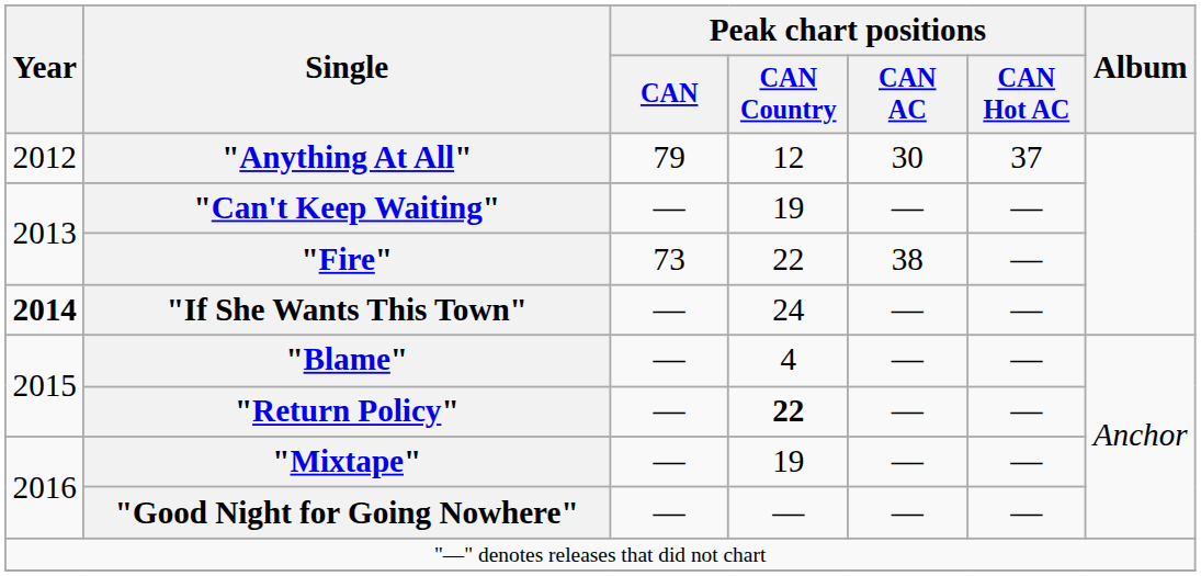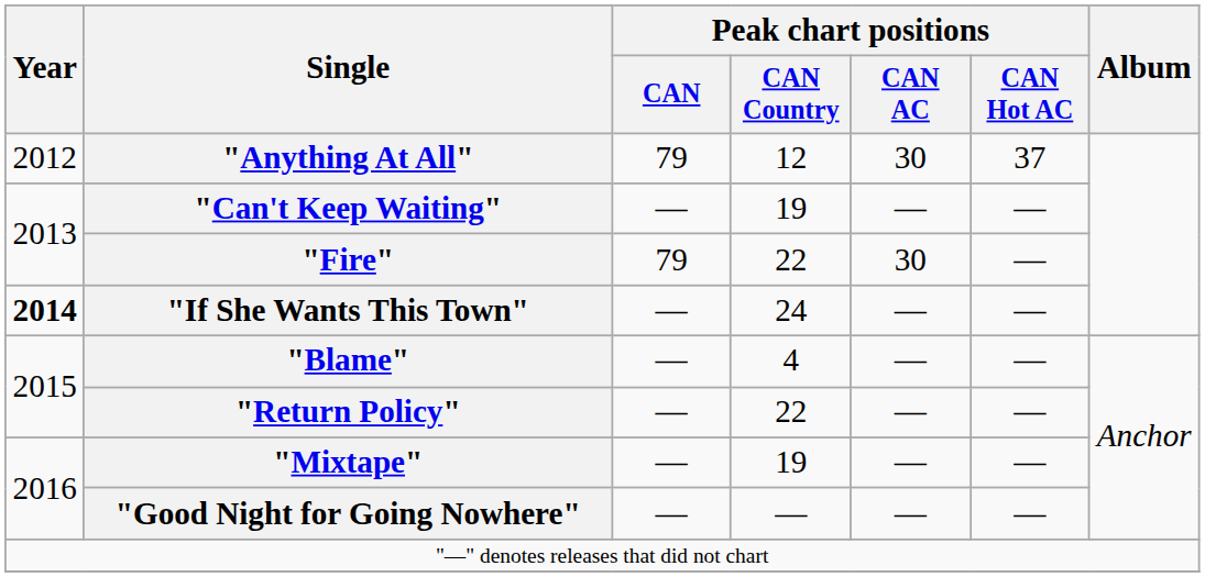"Fire" | Peak chart positions / CAN: 73 -> 79
"Fire" | Peak chart positions / CAN AC: 38 -> 30
"Return Policy" | Peak chart positions / CAN Country: bold -> normal
